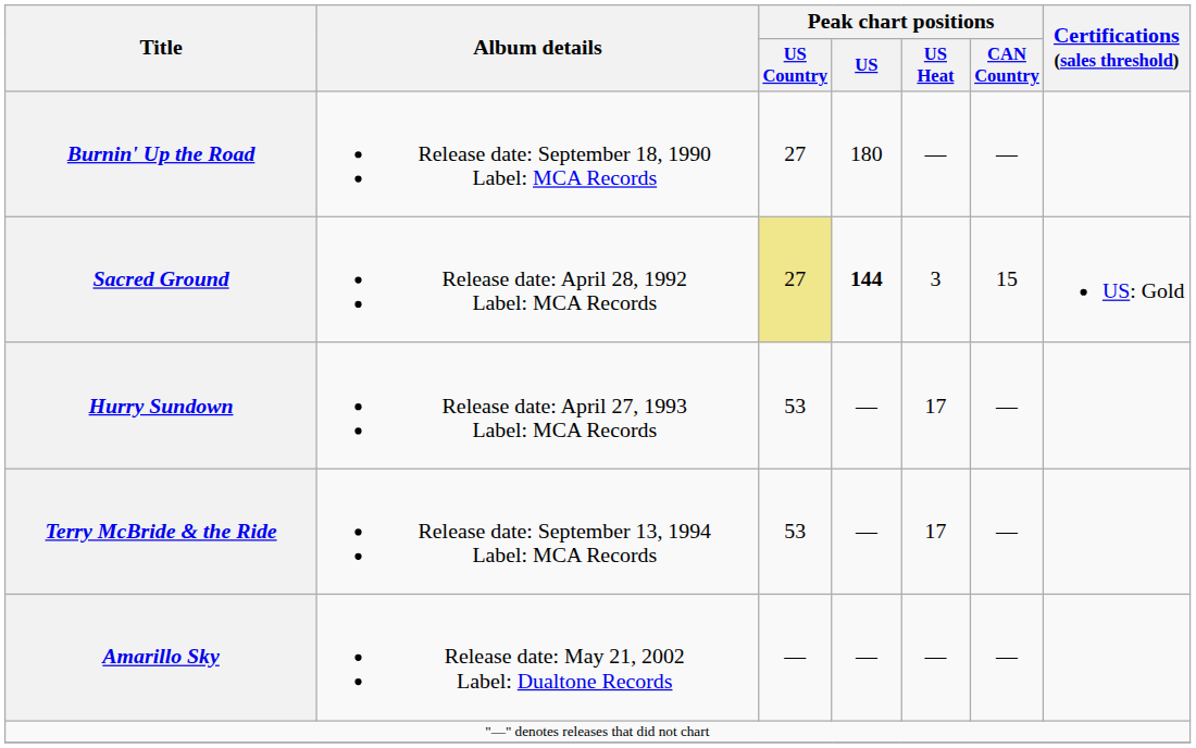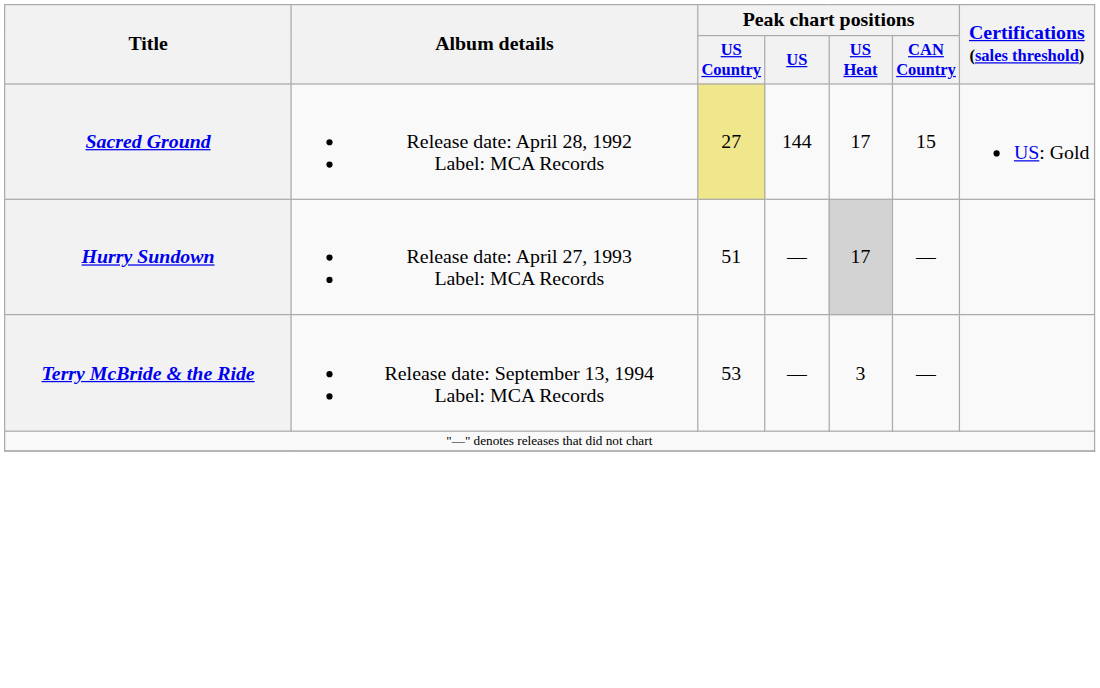- row: Burnin' Up the Road | Release date: September 18, 1990 Label: MCA Records | 27 | 180 | — | —
Sacred Ground | Peak chart positions / US: bold -> normal
Sacred Ground | Peak chart positions / US Heat: 3 -> 17
Hurry Sundown | Peak chart positions / US Country: 53 -> 51
Hurry Sundown | Peak chart positions / US Heat: no background -> lightgrey background
Terry McBride & the Ride | Peak chart positions / US Heat: 17 -> 3
- row: Amarillo Sky | Release date: May 21, 2002 Label: Dualtone Records | — | — | — | —
